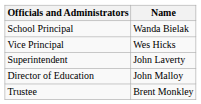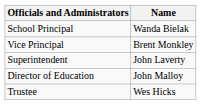Vice Principal | Name: Wes Hicks -> Brent Monkley
Trustee | Name: Brent Monkley -> Wes Hicks
